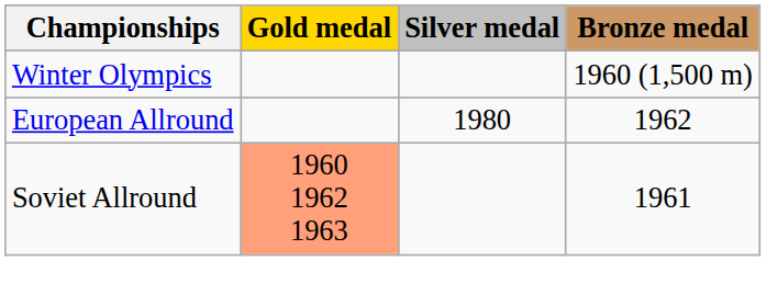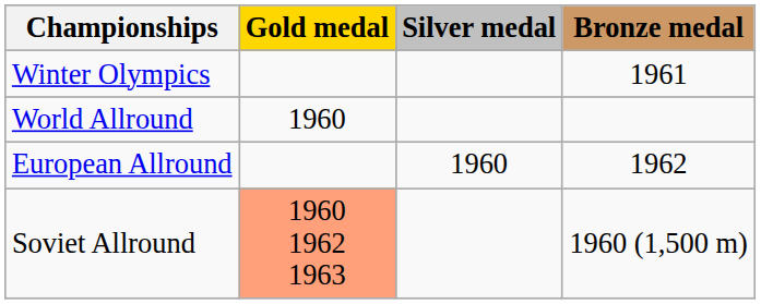Winter Olympics | Bronze medal: 1960 (1,500 m) -> 1961
+ row: World Allround | 1960
European Allround | Silver medal: 1980 -> 1960
Soviet Allround | Bronze medal: 1961 -> 1960 (1,500 m)
